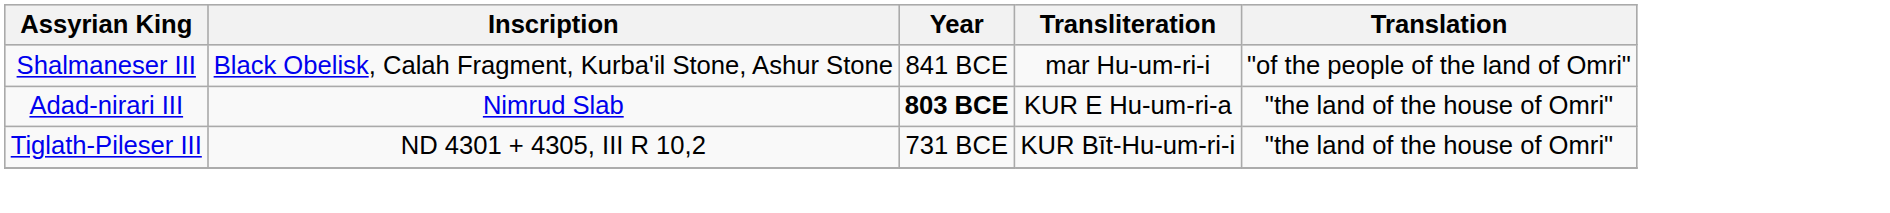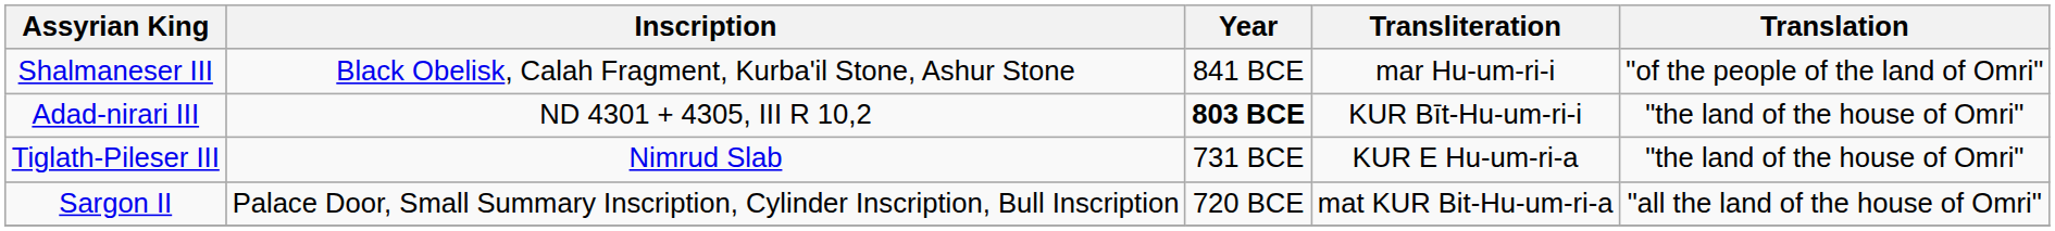Adad-nirari III | Inscription: Nimrud Slab -> ND 4301 + 4305, III R 10,2
Adad-nirari III | Transliteration: KUR E Hu-um-ri-a -> KUR Bīt-Hu-um-ri-i
Tiglath-Pileser III | Inscription: ND 4301 + 4305, III R 10,2 -> Nimrud Slab
Tiglath-Pileser III | Transliteration: KUR Bīt-Hu-um-ri-i -> KUR E Hu-um-ri-a
+ row: Sargon II | Palace Door, Small Summary Inscription, Cylinder Inscription, Bull Inscription | 720 BCE | mat KUR Bit-Hu-um-ri-a | "all the land of the house of Omri"
